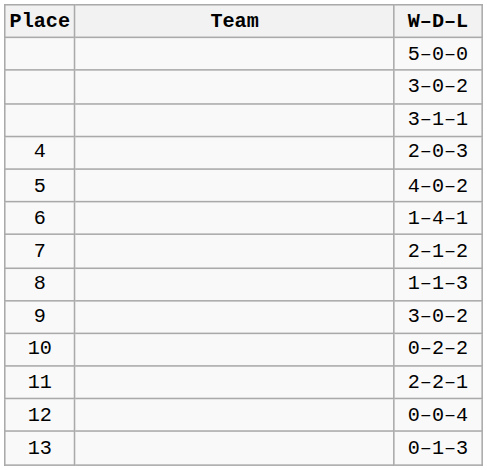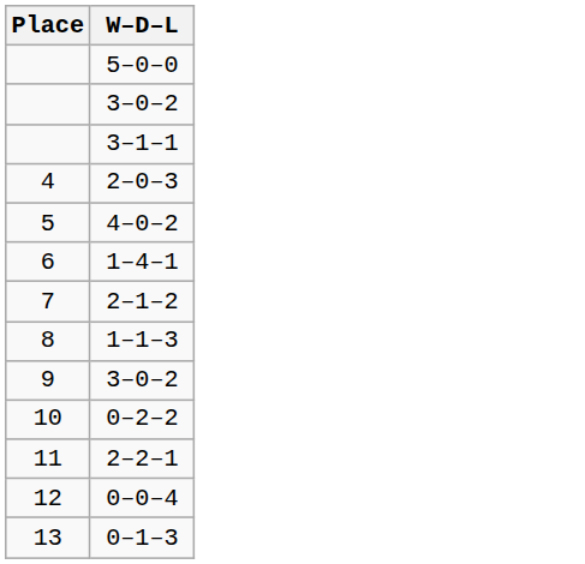- column: Team
